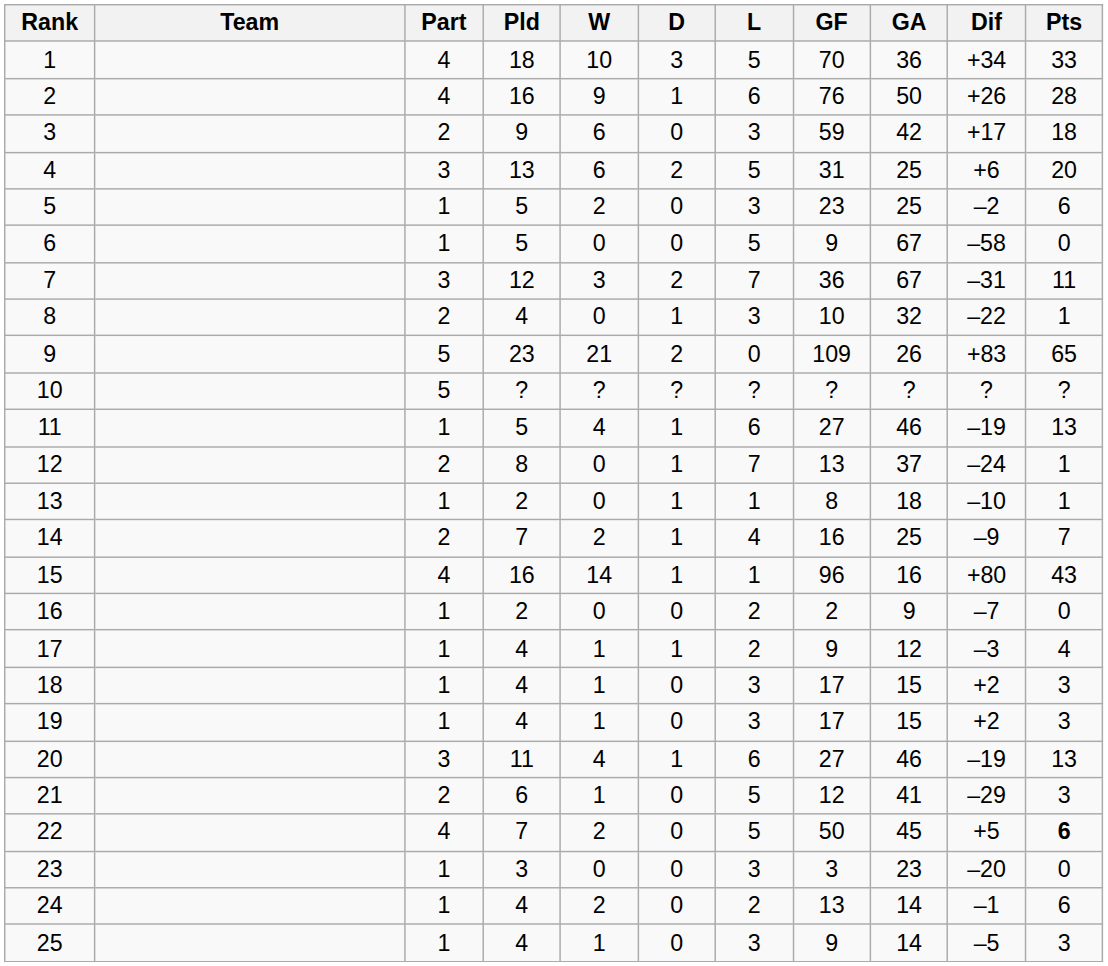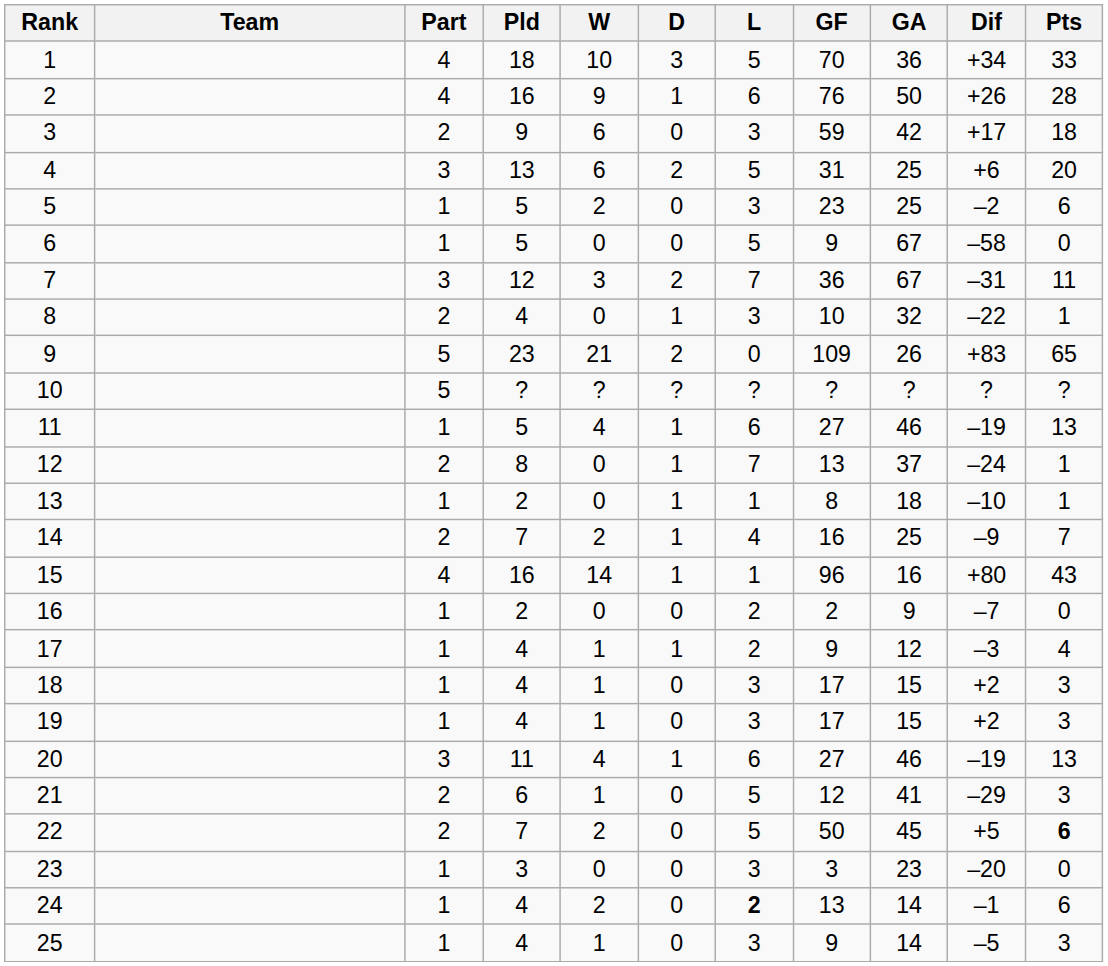22 | Part: 4 -> 2
24 | L: normal -> bold
